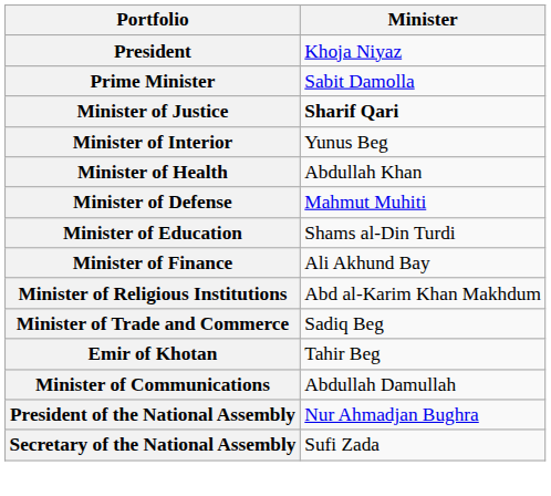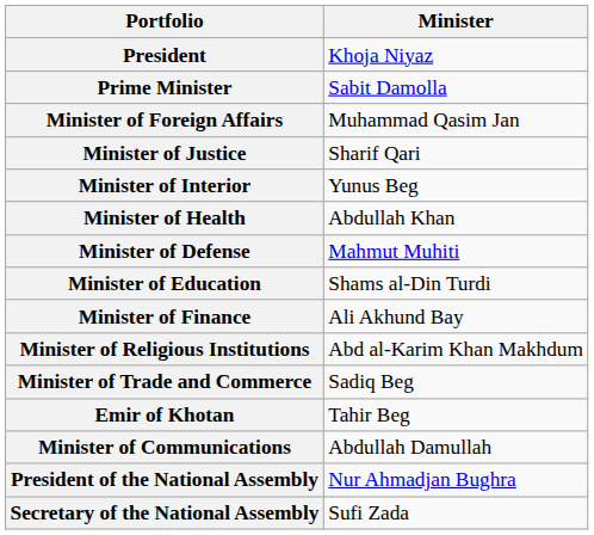+ row: Minister of Foreign Affairs | Muhammad Qasim Jan
Minister of Justice | Minister: bold -> normal
